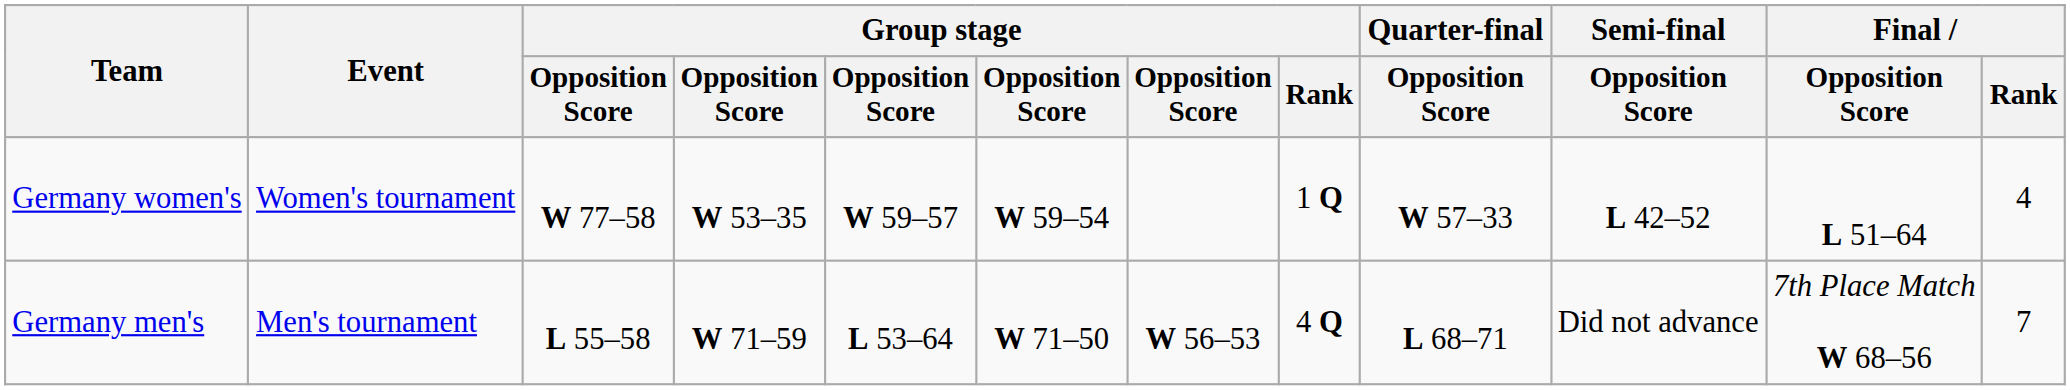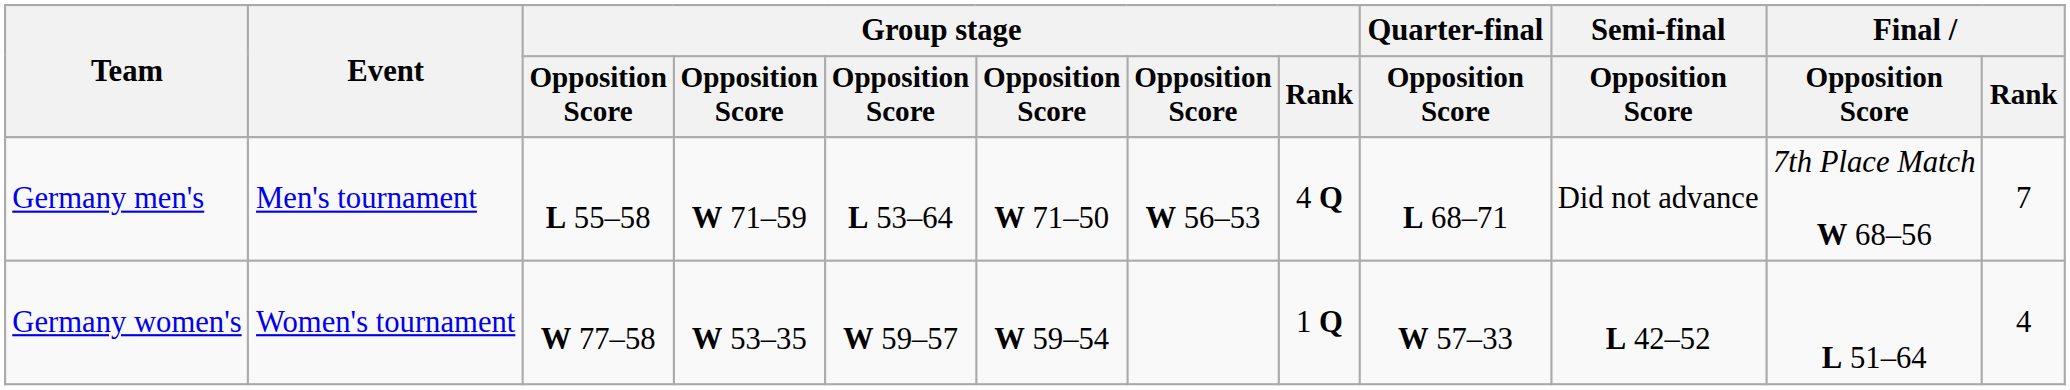rows swapped: Germany men's <-> Germany women's
